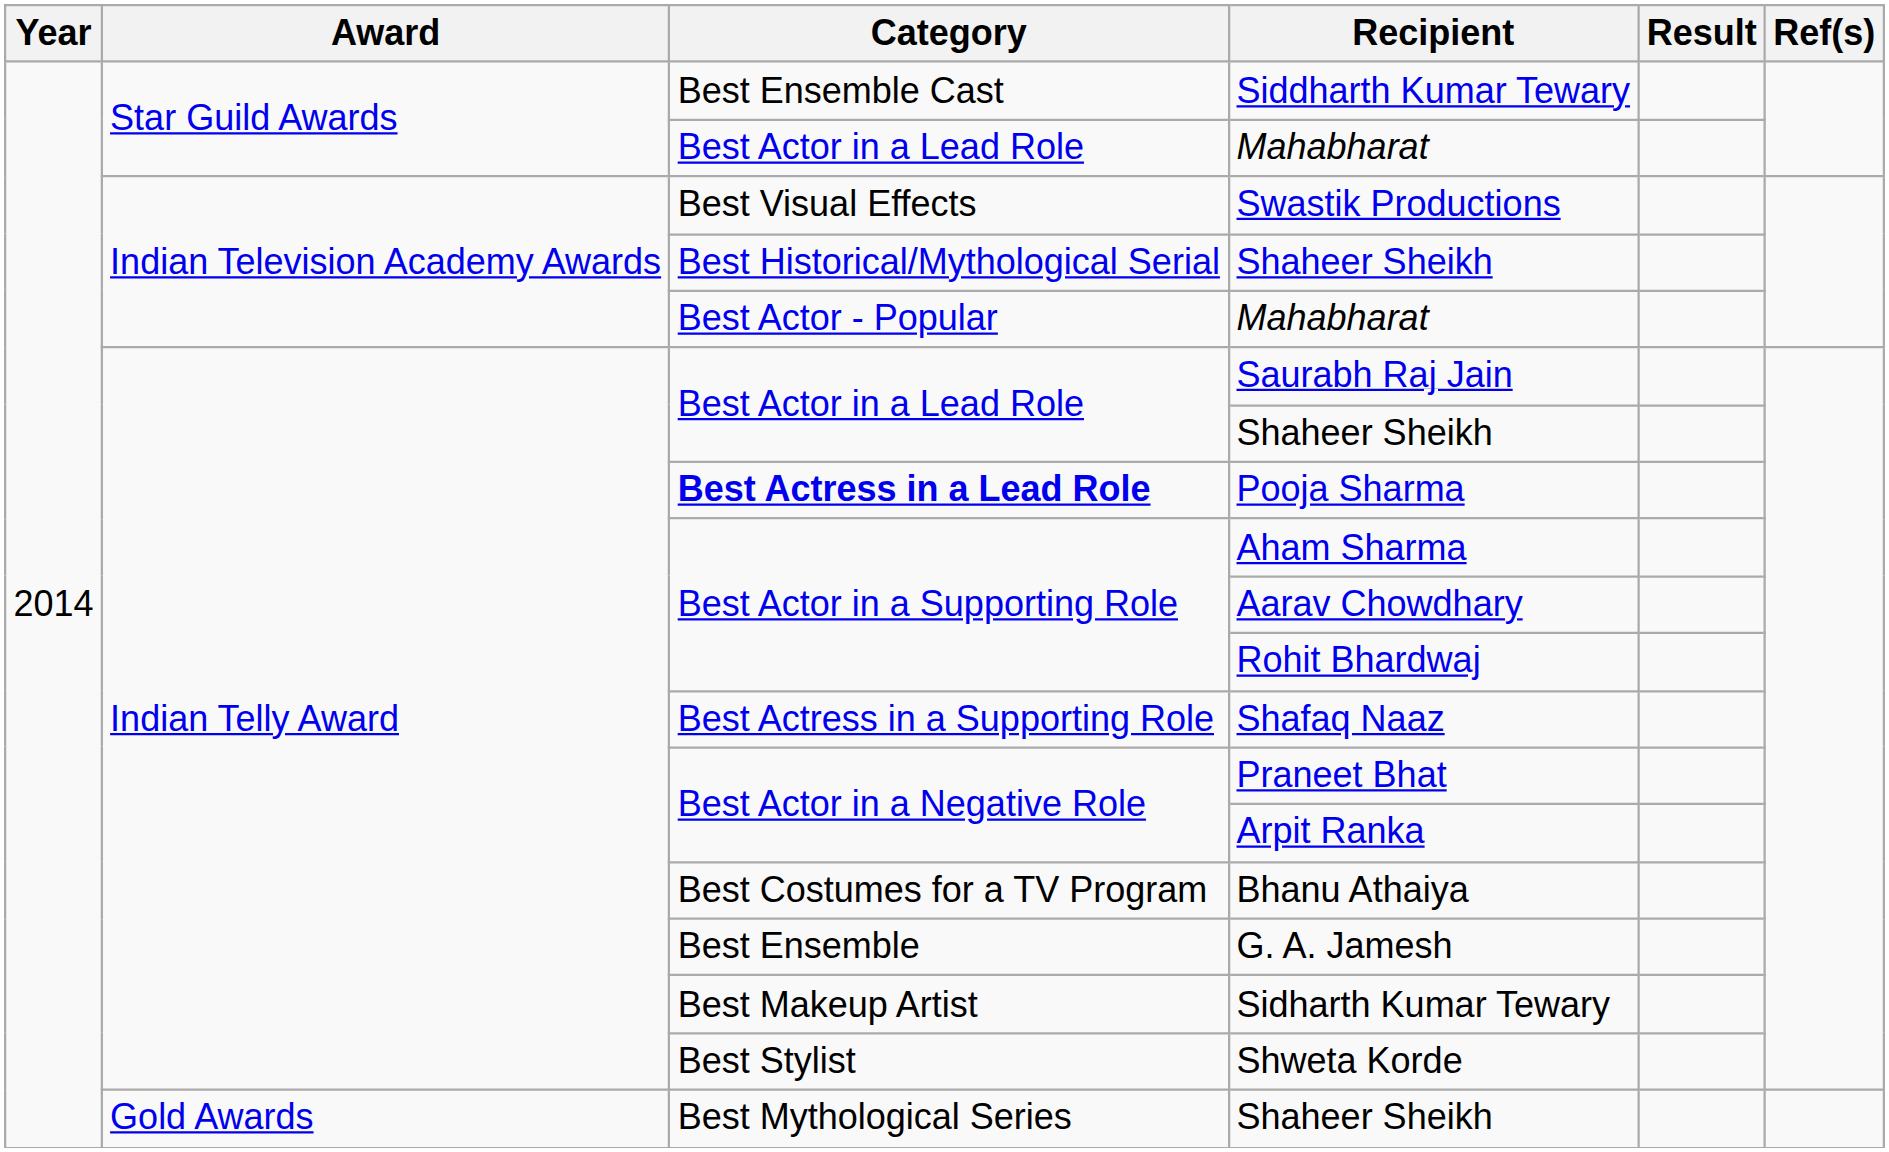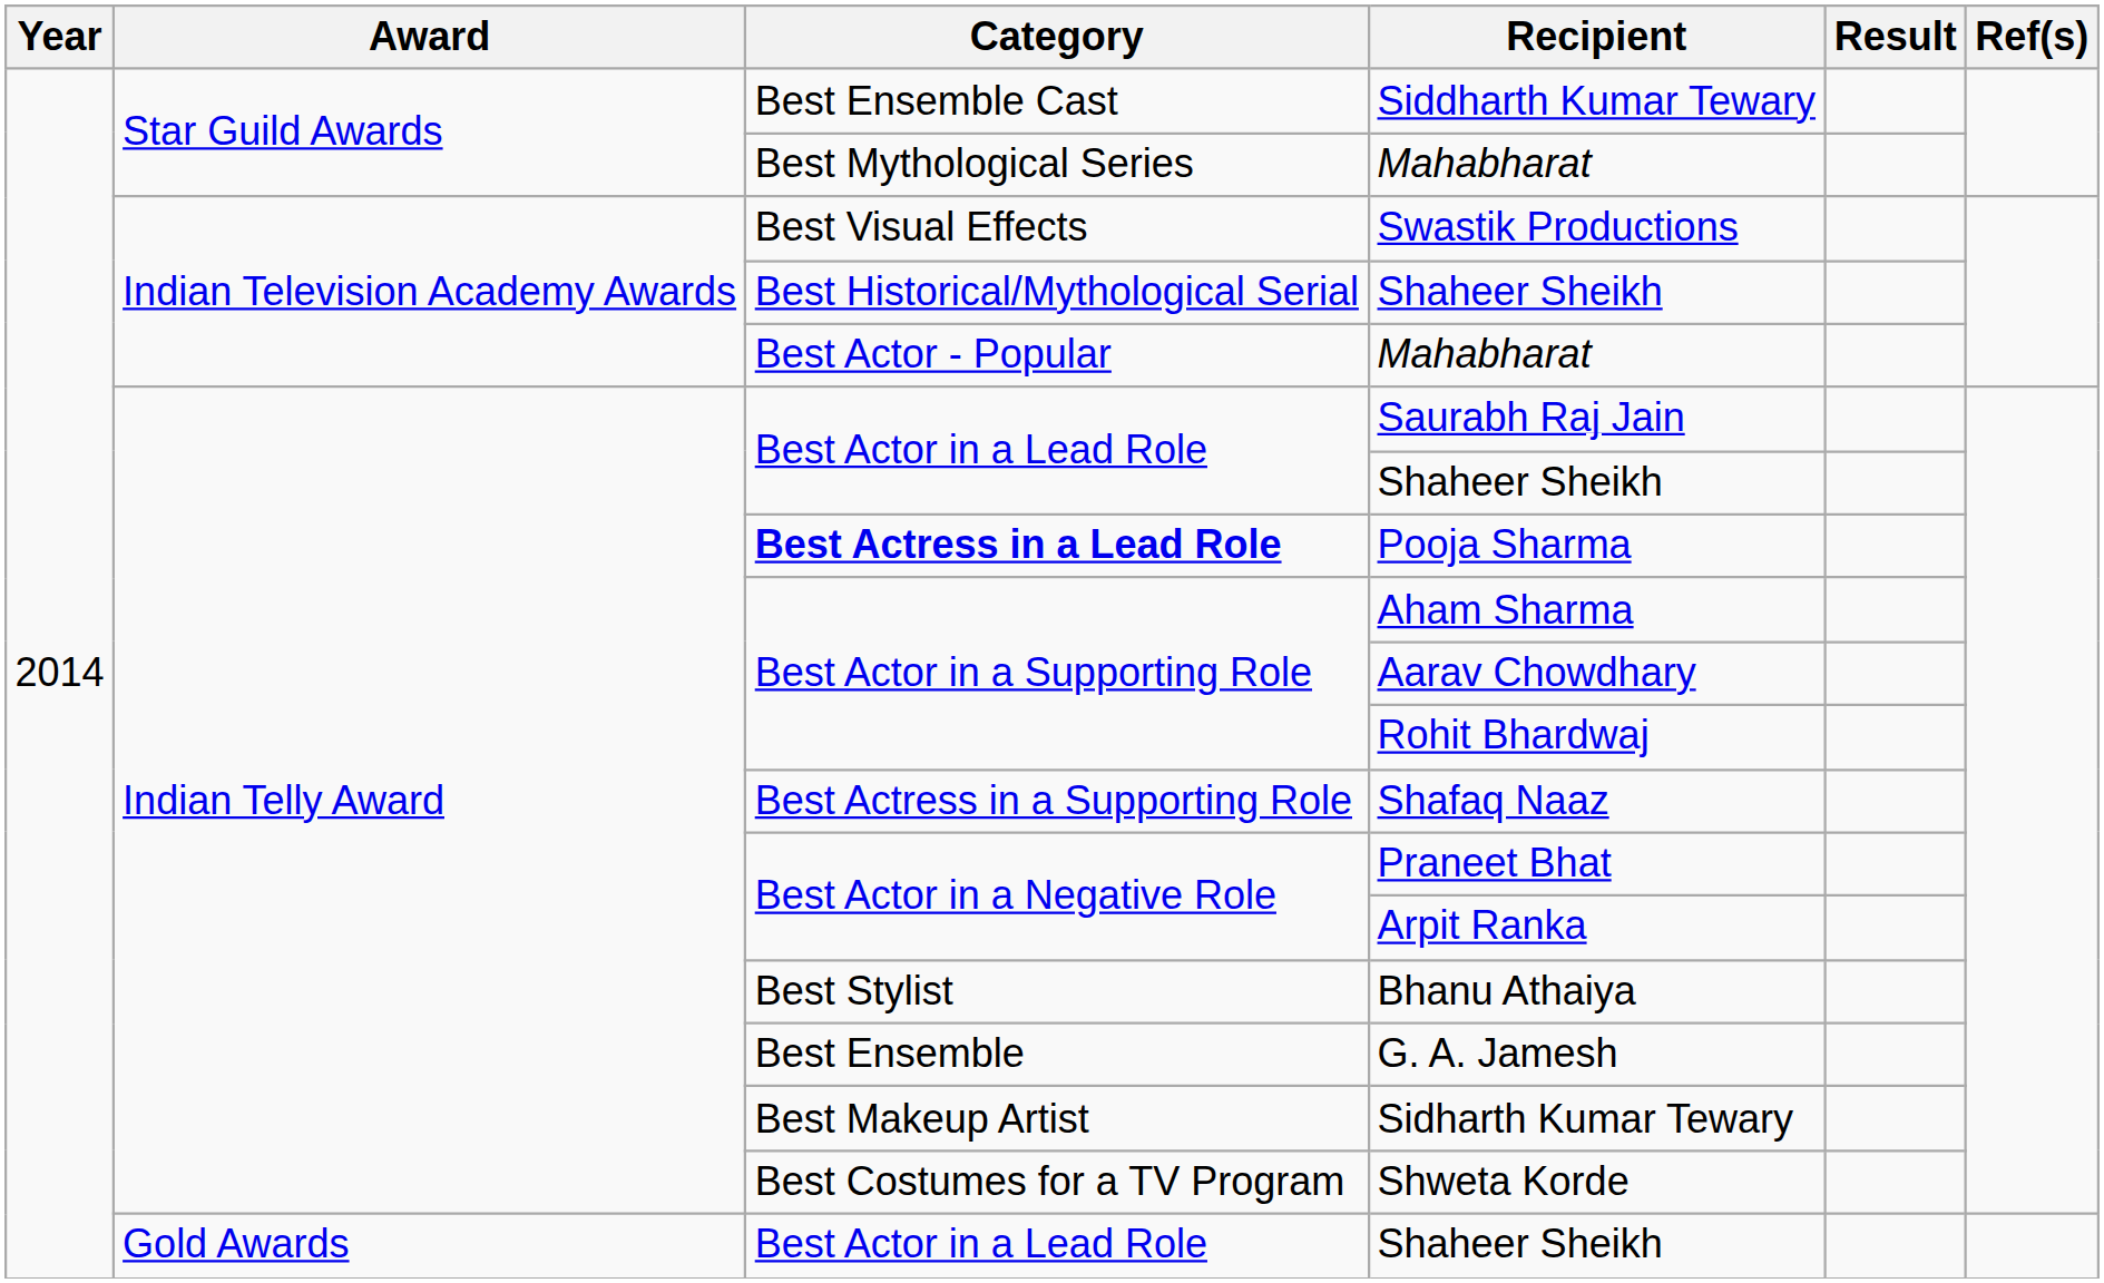Star Guild Awards / Mahabharat | Category: Best Actor in a Lead Role -> Best Mythological Series
Bhanu Athaiya | Category: Best Costumes for a TV Program -> Best Stylist
Shweta Korde | Category: Best Stylist -> Best Costumes for a TV Program
Gold Awards / Shaheer Sheikh | Category: Best Mythological Series -> Best Actor in a Lead Role
